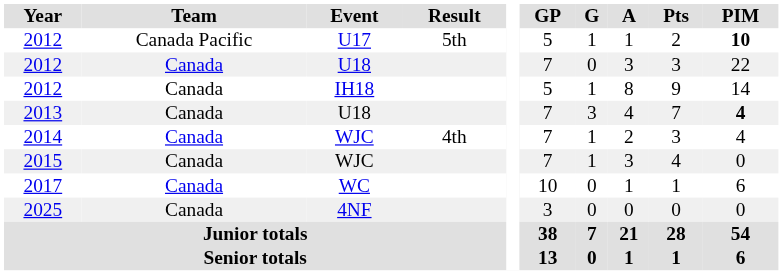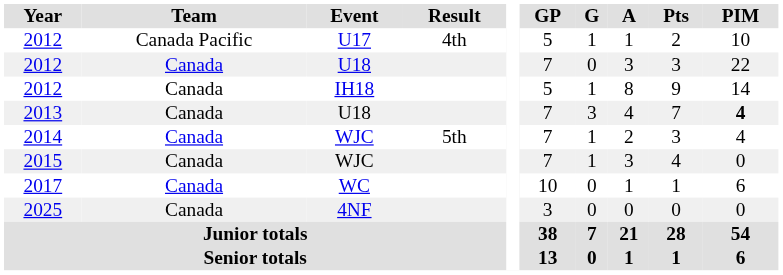2012 / U17 | Result: 5th -> 4th
2012 / U17 | PIM: bold -> normal
2014 | Result: 4th -> 5th
